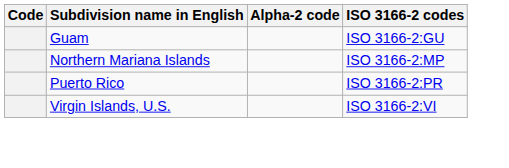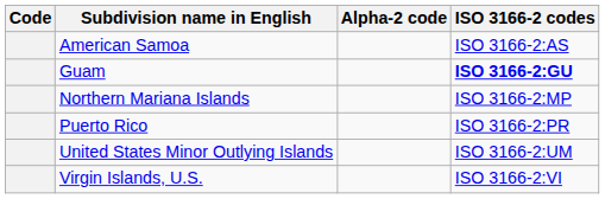+ row: American Samoa | ISO 3166-2:AS
Guam | ISO 3166-2 codes: normal -> bold
+ row: United States Minor Outlying Islands | ISO 3166-2:UM
